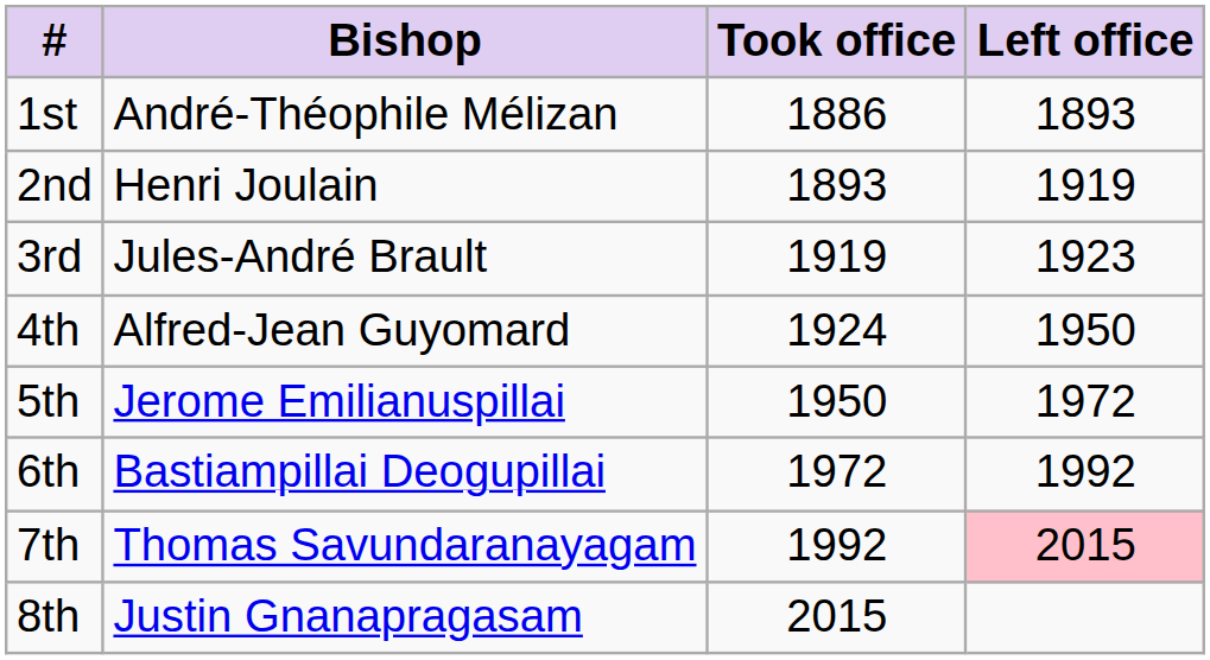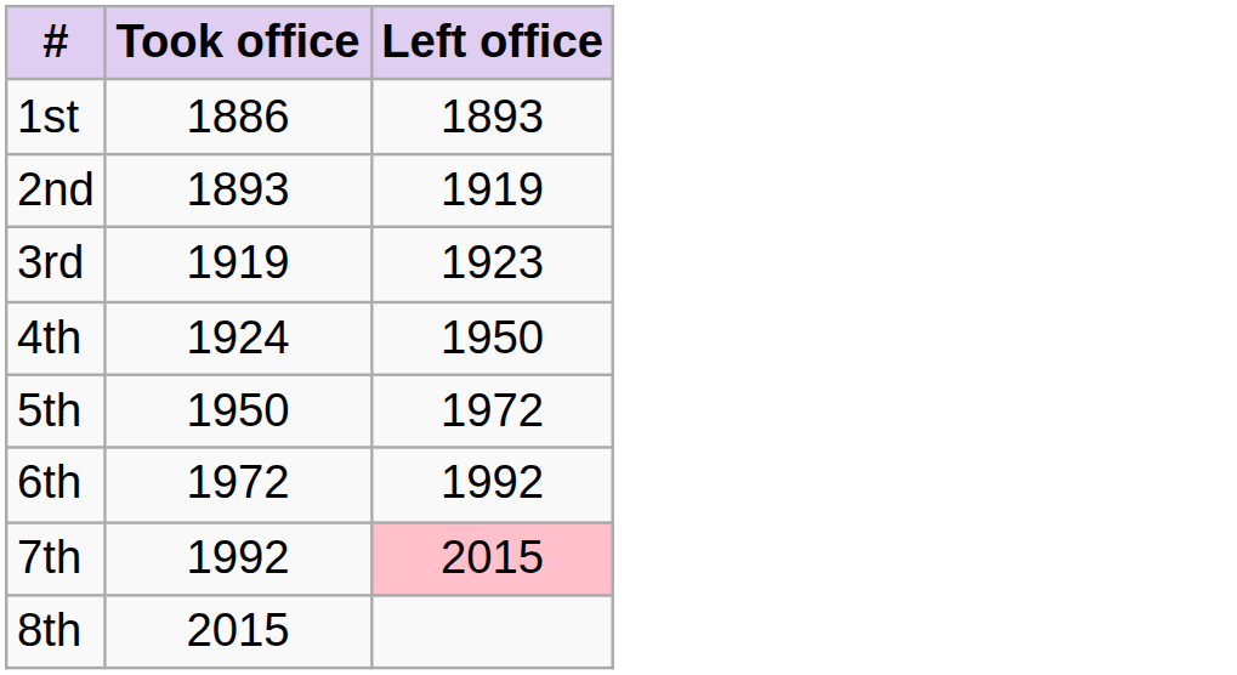- column: Bishop | André-Théophile Mélizan | Henri Joulain | Jules-André Brault | Alfred-Jean Guyomard | Jerome Emilianuspillai | Bastiampillai Deogupillai | Thomas Savundaranayagam | Justin Gnanapragasam
